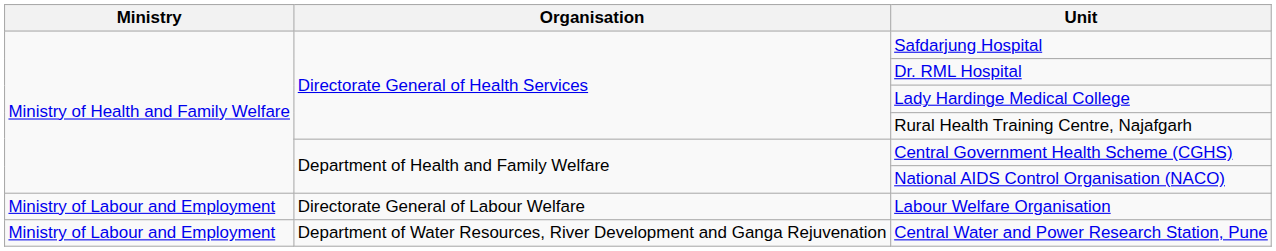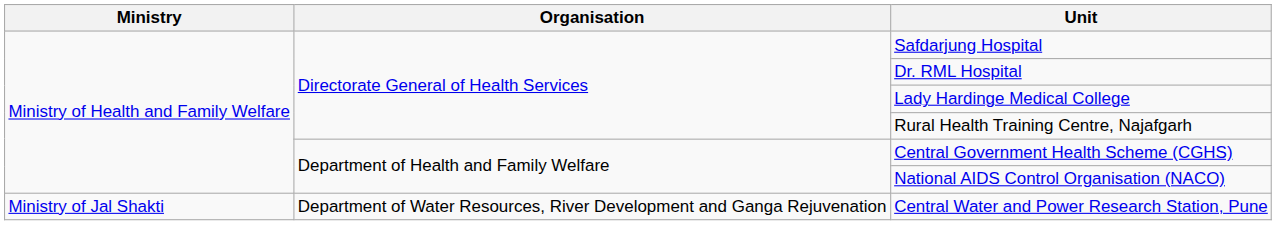- row: Ministry of Labour and Employment | Directorate General of Labour Welfare | Labour Welfare Organisation
Central Water and Power Research Station, Pune | Ministry: Ministry of Labour and Employment -> Ministry of Jal Shakti
